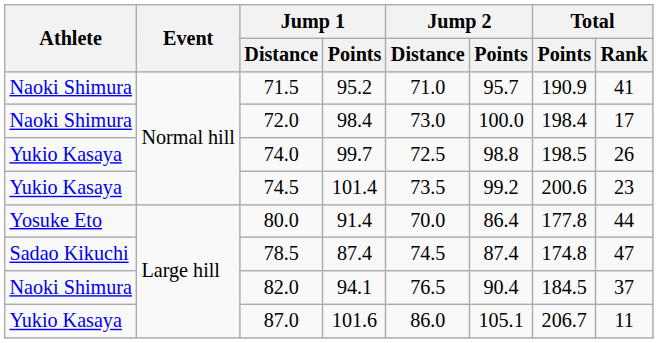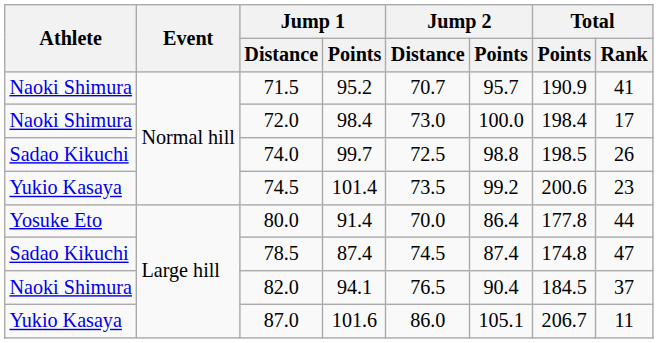71.5 | Jump 2 / Distance: 71.0 -> 70.7
74.0 | Athlete: Yukio Kasaya -> Sadao Kikuchi
